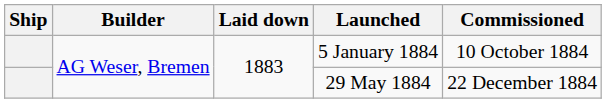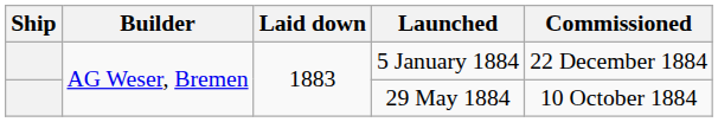5 January 1884 | Commissioned: 10 October 1884 -> 22 December 1884
29 May 1884 | Commissioned: 22 December 1884 -> 10 October 1884
